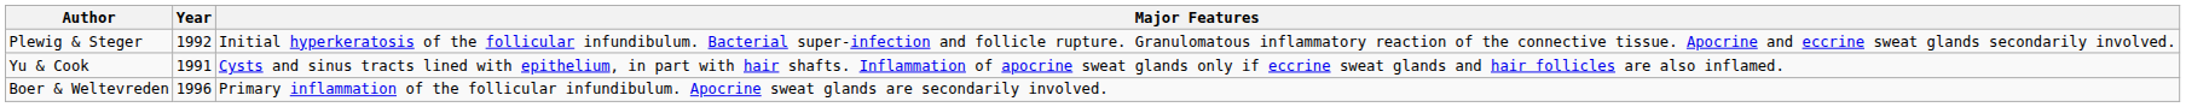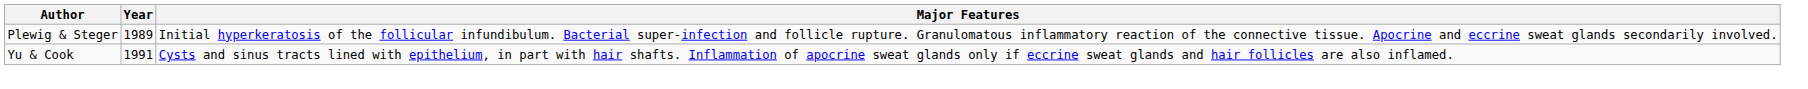Plewig & Steger | Year: 1992 -> 1989
- row: Boer & Weltevreden | 1996 | Primary inflammation of the follicular infundibulum. Apocrine sweat glands are secondarily involved.
